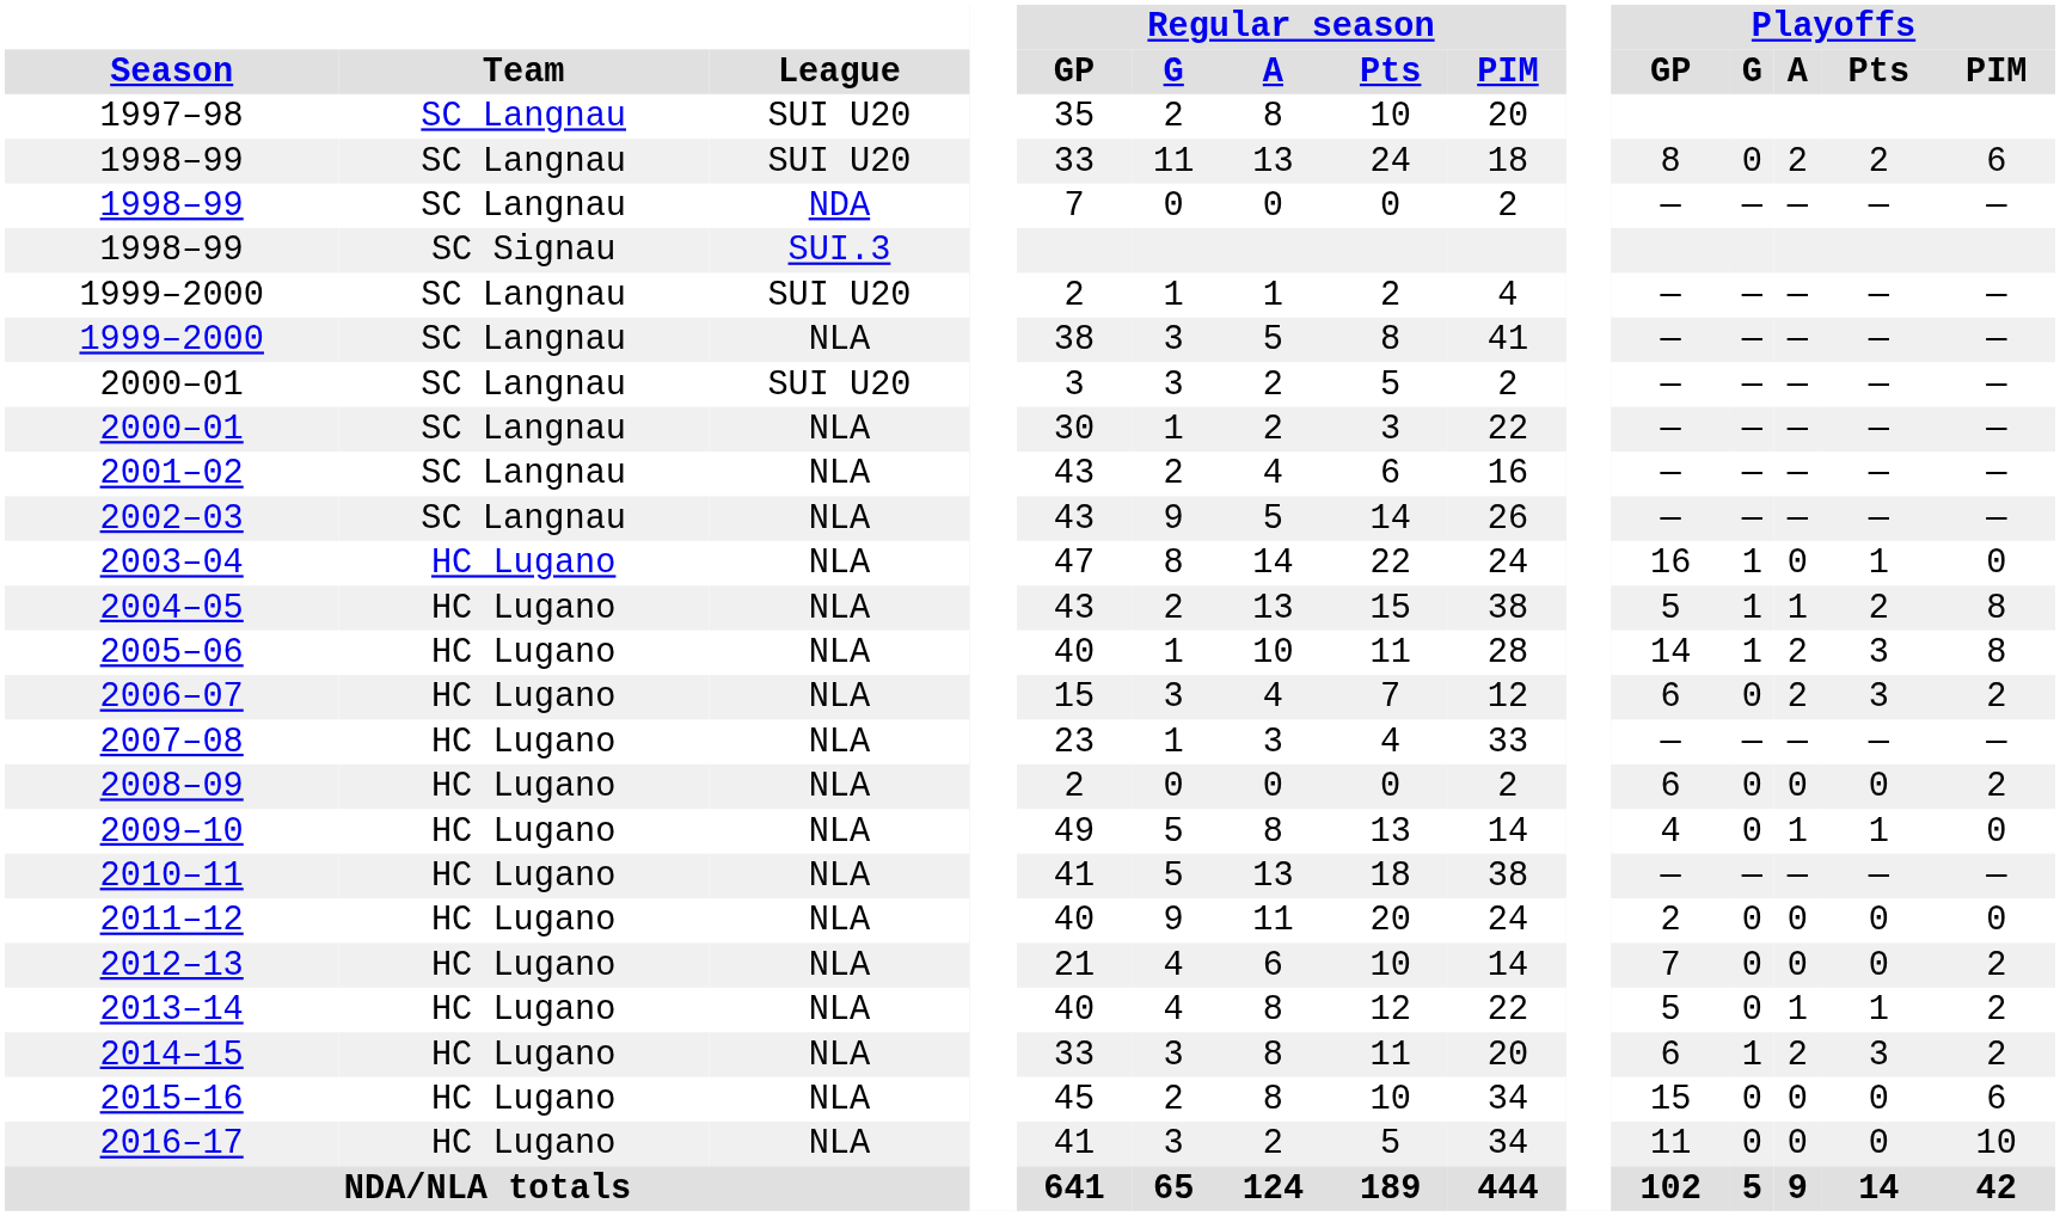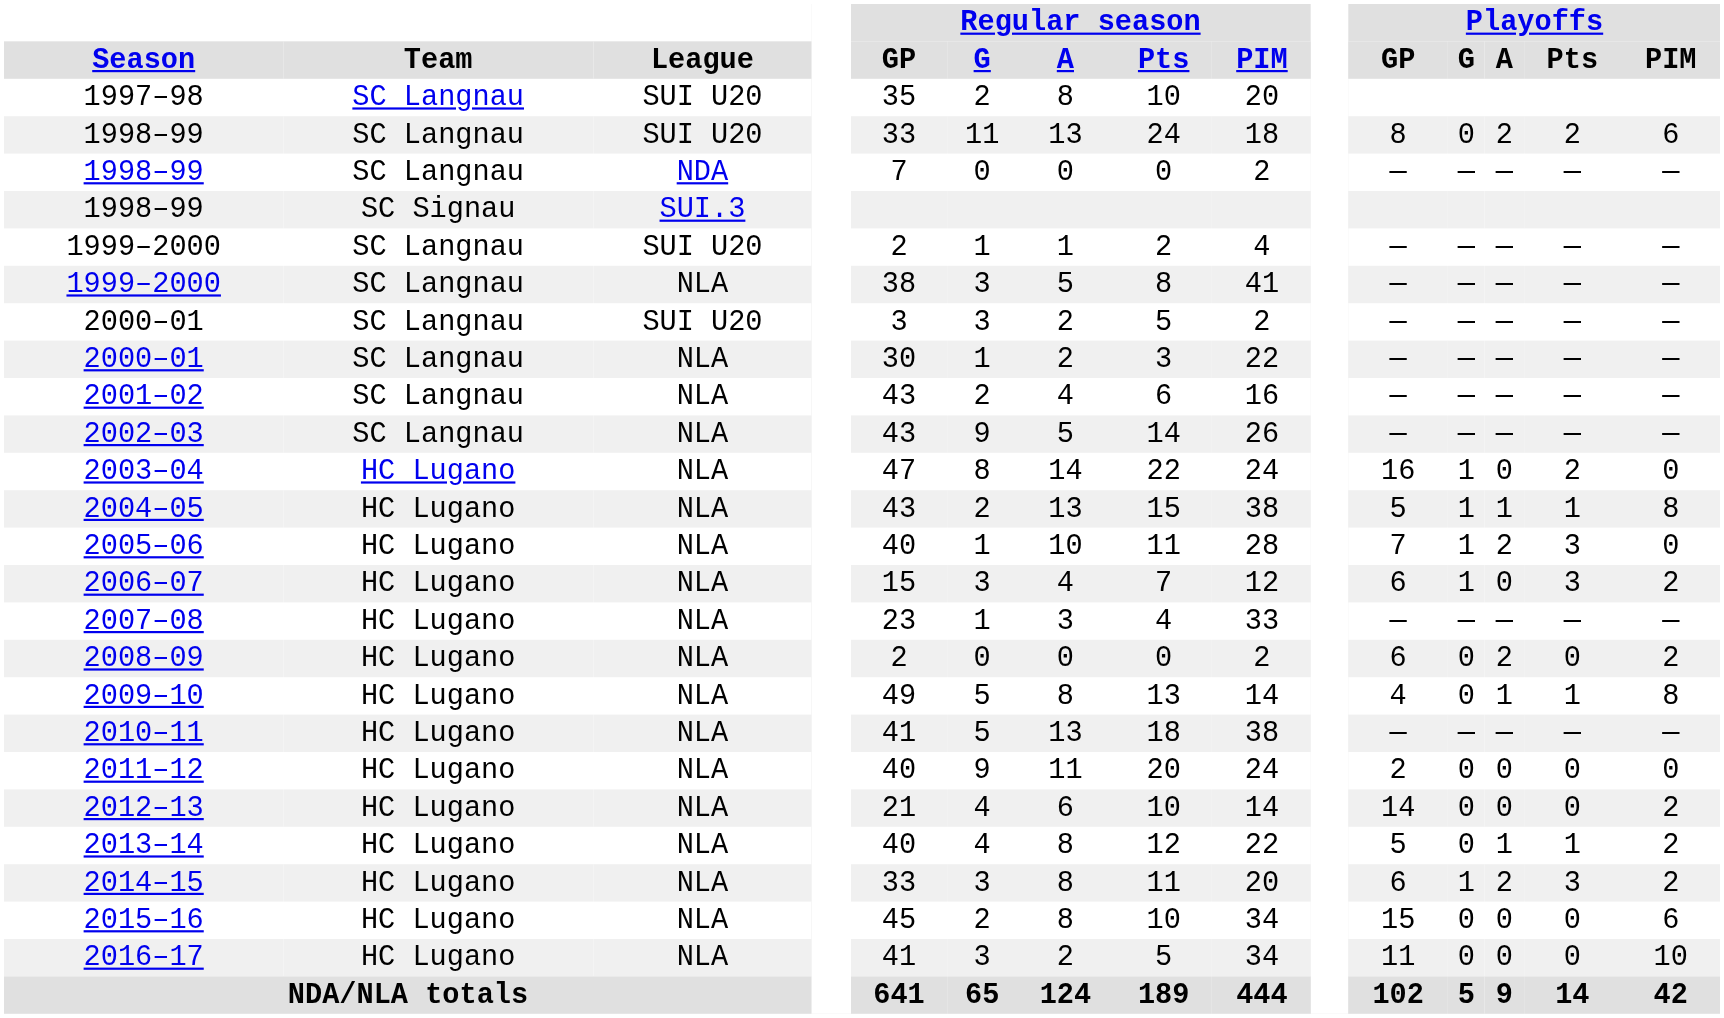2003–04 | Playoffs / Pts: 1 -> 2
2004–05 | Playoffs / Pts: 2 -> 1
2005–06 | Playoffs / GP: 14 -> 7
2005–06 | Playoffs / PIM: 8 -> 0
2006–07 | Playoffs / G: 0 -> 1
2006–07 | Playoffs / A: 2 -> 0
2008–09 | Playoffs / A: 0 -> 2
2009–10 | Playoffs / PIM: 0 -> 8
2012–13 | Playoffs / GP: 7 -> 14
